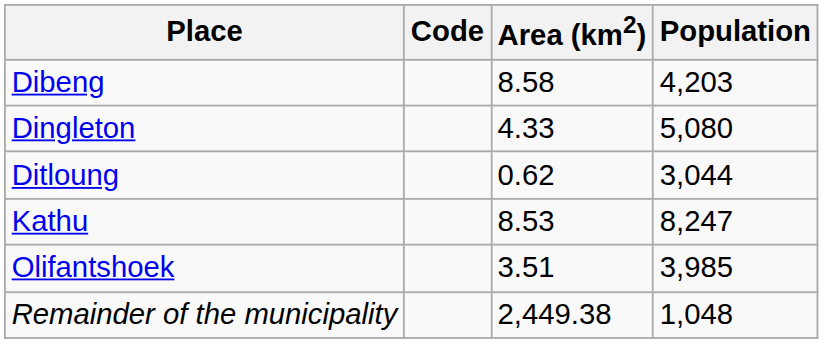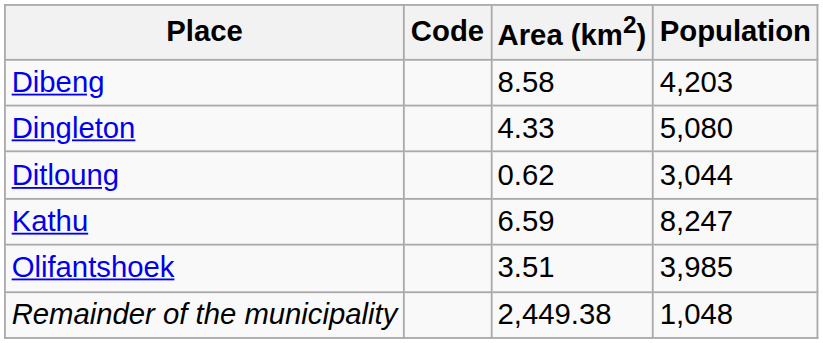Kathu | Area (km2): 8.53 -> 6.59
